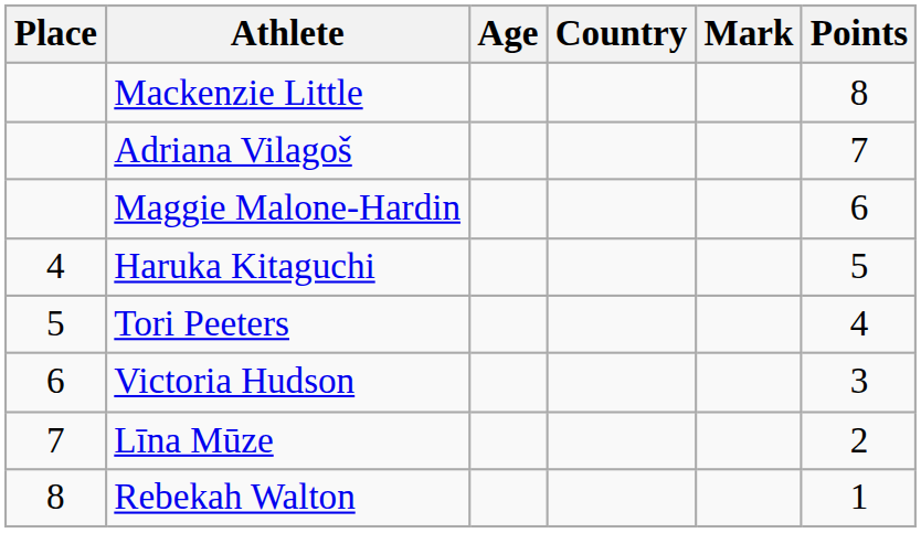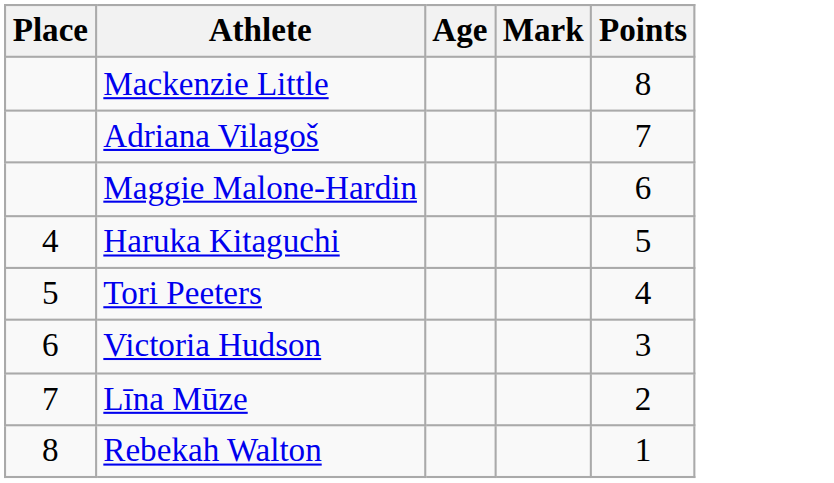- column: Country
